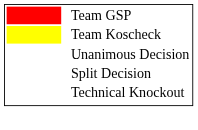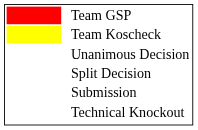+ row: Submission
